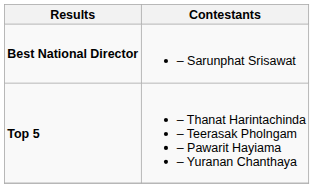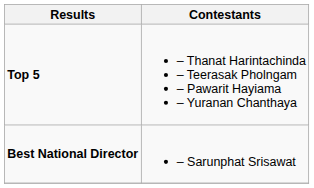rows swapped: Best National Director <-> Top 5
